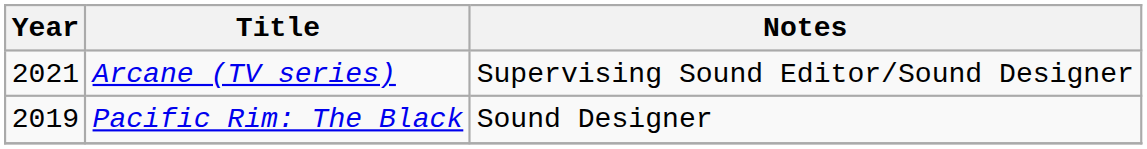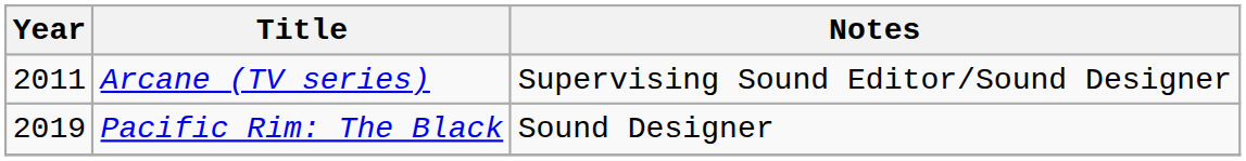Arcane (TV series) | Year: 2021 -> 2011
